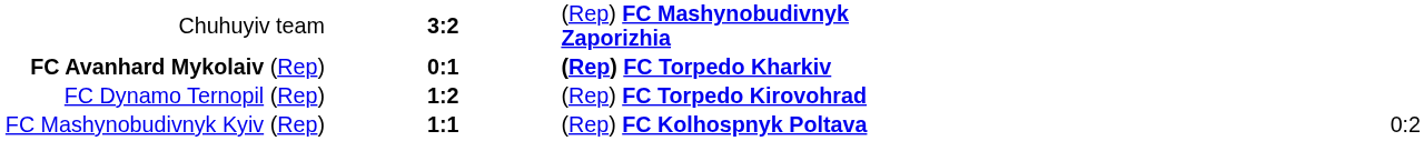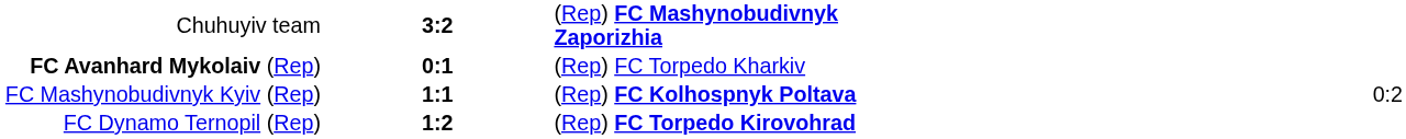FC Avanhard Mykolaiv (Rep) | column 3: bold -> normal
rows swapped: FC Mashynobudivnyk Kyiv (Rep) <-> FC Dynamo Ternopil (Rep)
